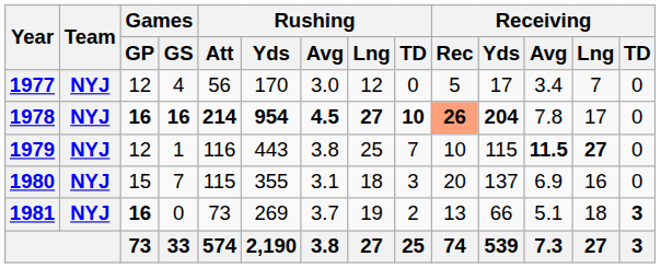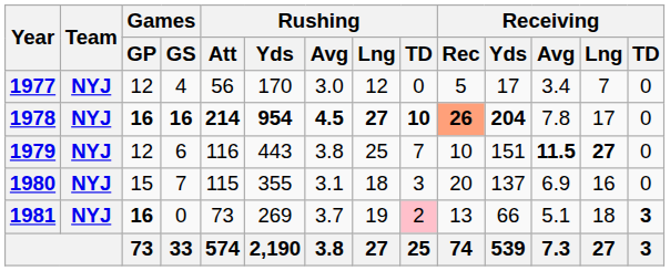1979 | Games / GS: 1 -> 6
1979 | Receiving / Yds: 115 -> 151
1981 | Rushing / TD: no background -> pink background
